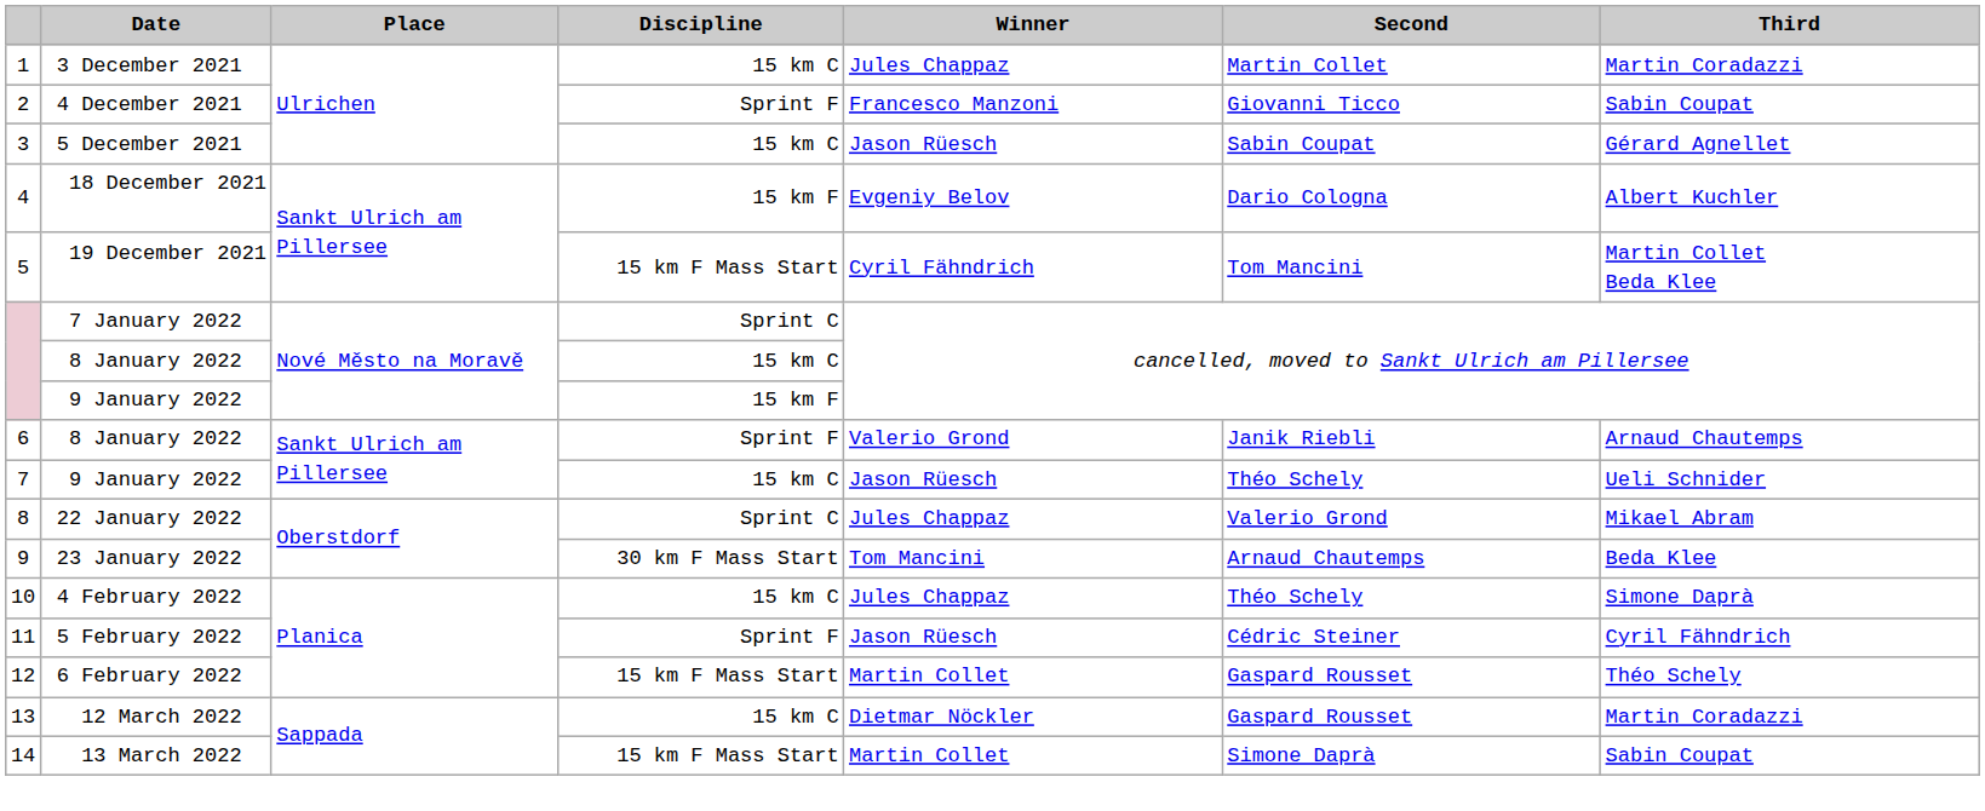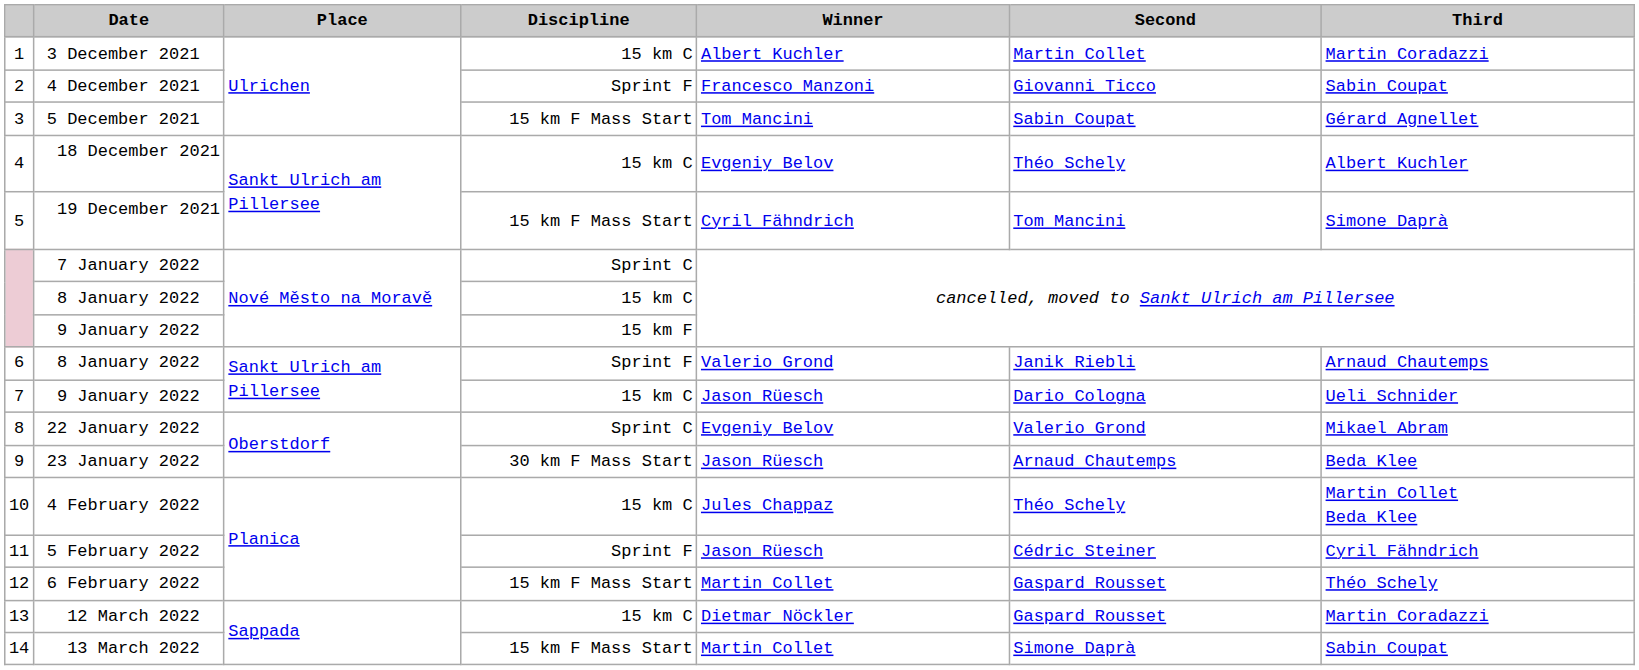1 | Winner: Jules Chappaz -> Albert Kuchler
3 | Discipline: 15 km C -> 15 km F Mass Start
3 | Winner: Jason Rüesch -> Tom Mancini
4 | Discipline: 15 km F -> 15 km C
4 | Second: Dario Cologna -> Théo Schely
5 | Third: Martin Collet Beda Klee -> Simone Daprà
7 | Second: Théo Schely -> Dario Cologna
8 | Winner: Jules Chappaz -> Evgeniy Belov
9 | Winner: Tom Mancini -> Jason Rüesch
10 | Third: Simone Daprà -> Martin Collet Beda Klee
